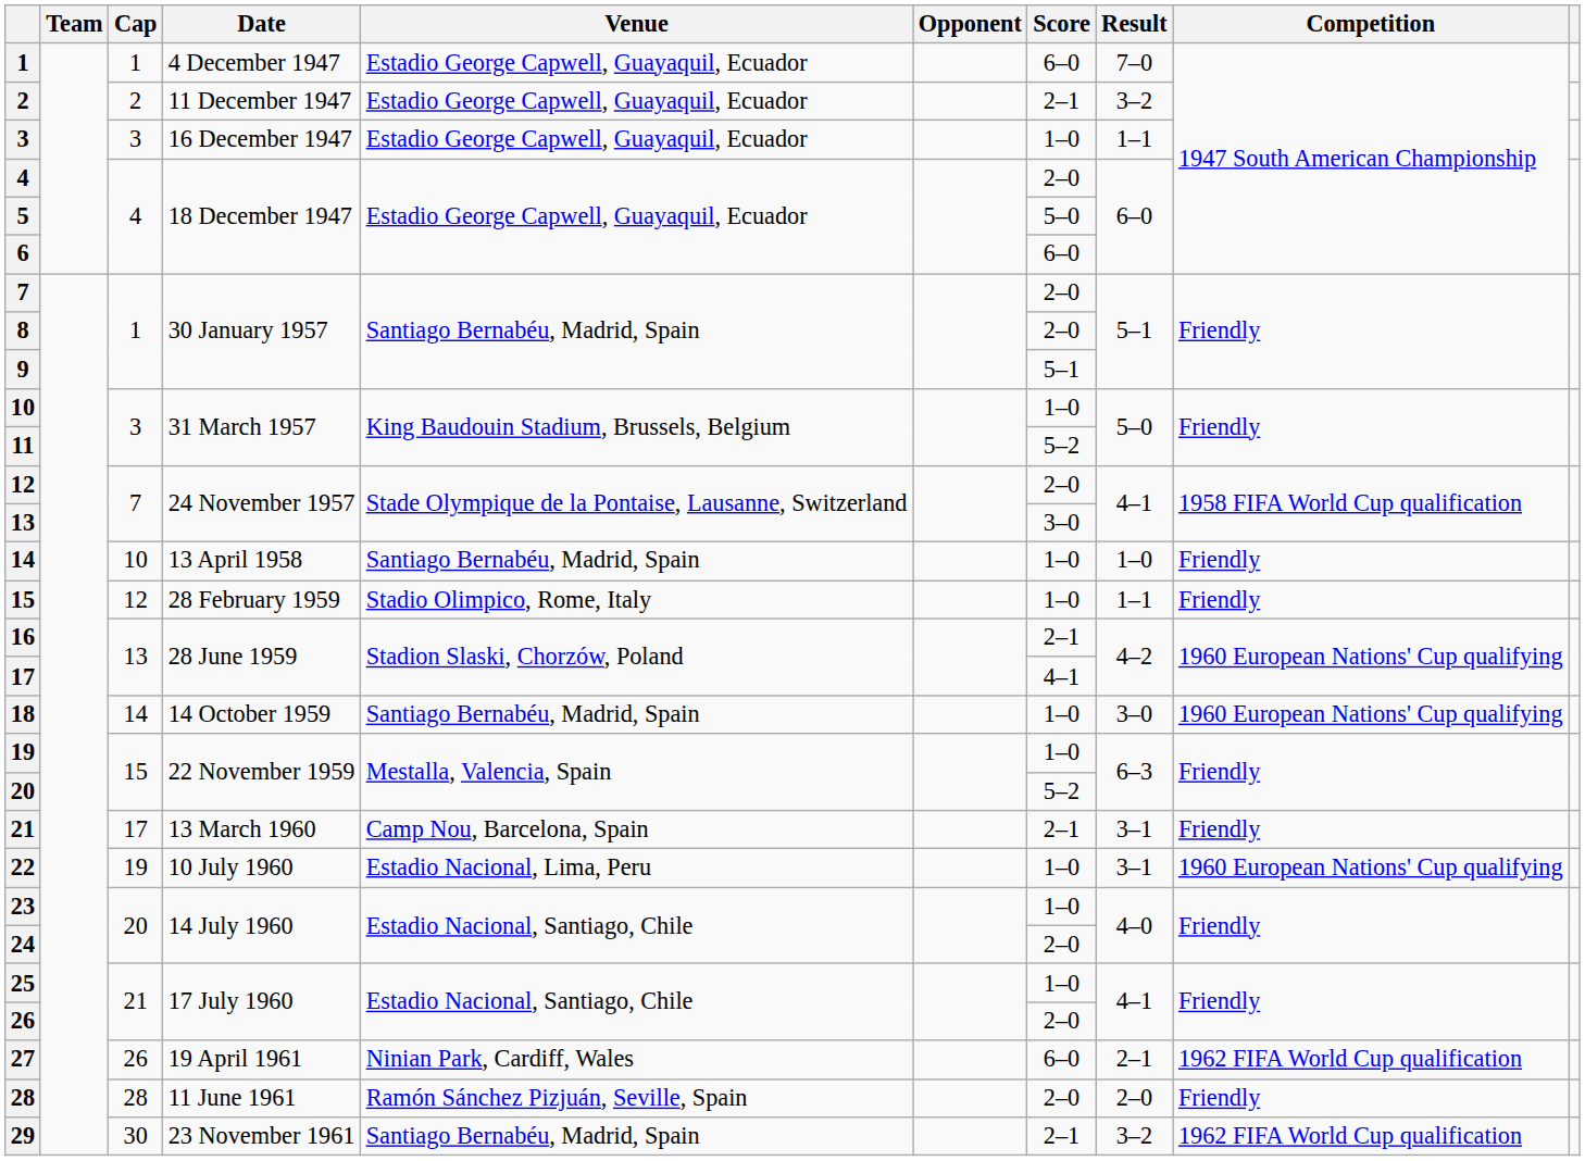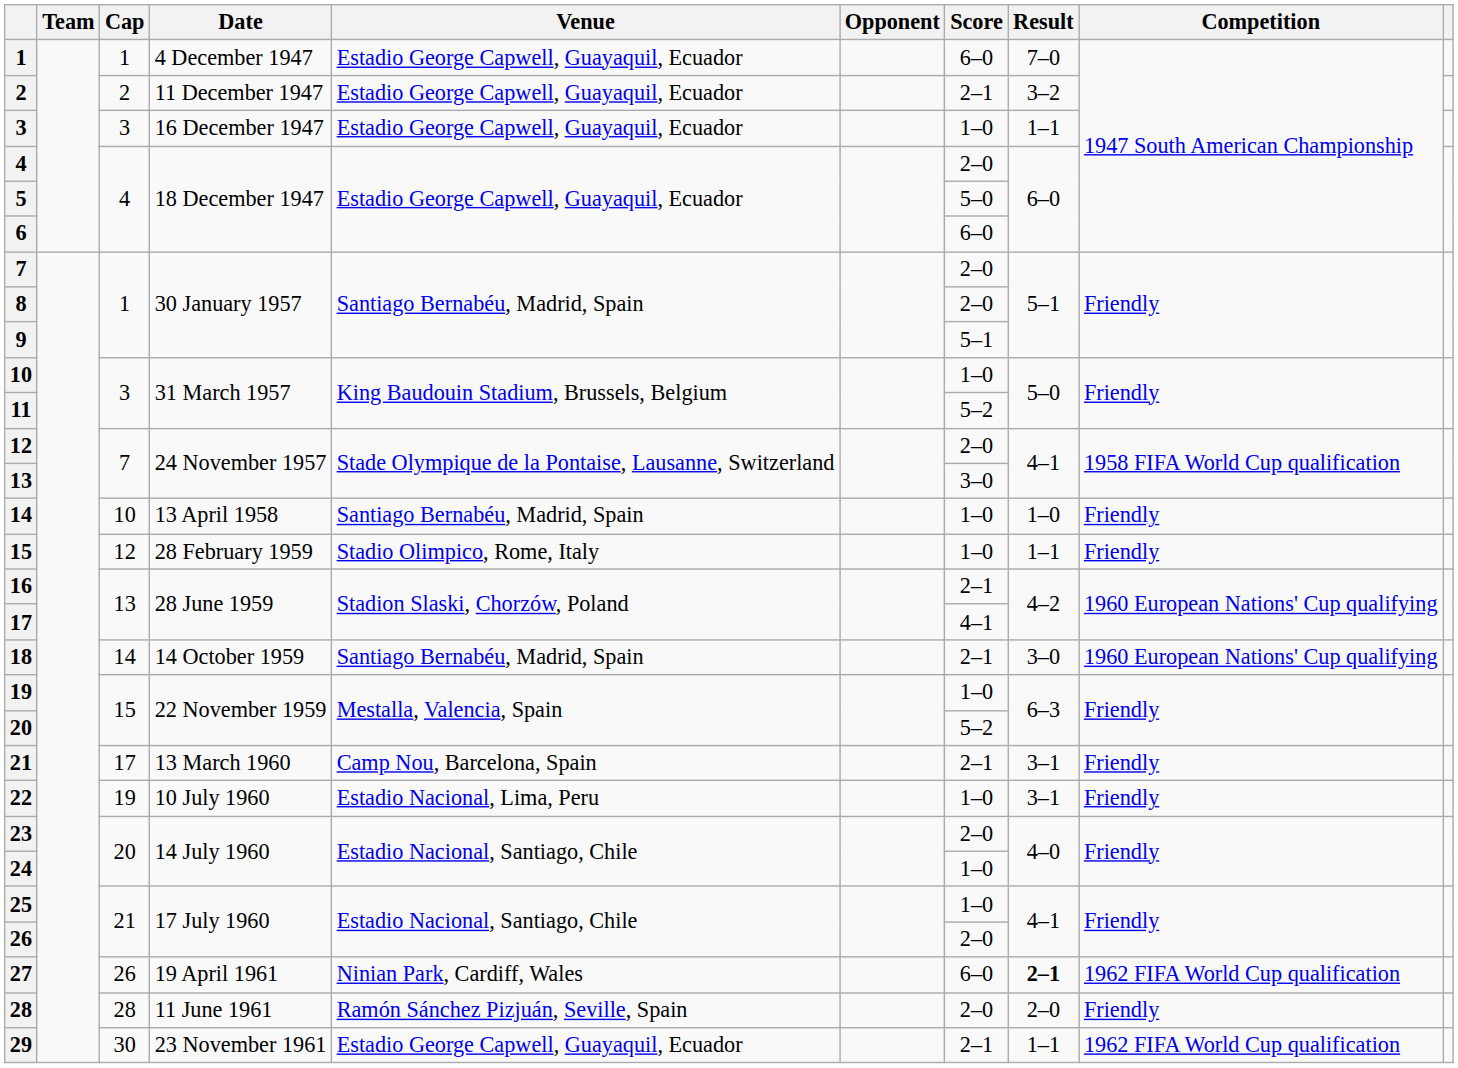18 | Score: 1–0 -> 2–1
22 | Competition: 1960 European Nations' Cup qualifying -> Friendly
23 | Score: 1–0 -> 2–0
24 | Score: 2–0 -> 1–0
27 | Result: normal -> bold
29 | Venue: Santiago Bernabéu, Madrid, Spain -> Estadio George Capwell, Guayaquil, Ecuador
29 | Result: 3–2 -> 1–1
